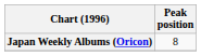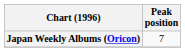Japan Weekly Albums (Oricon) | Peak position: 8 -> 7
